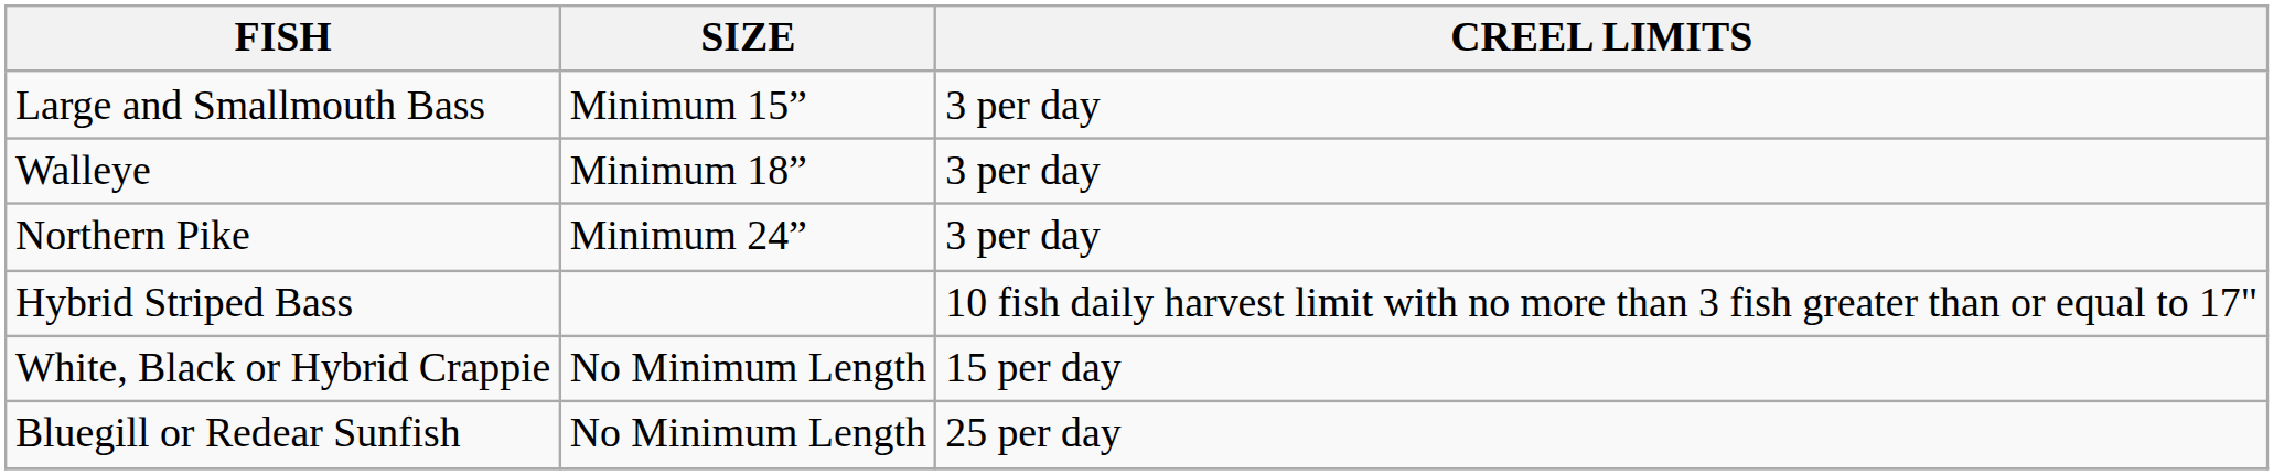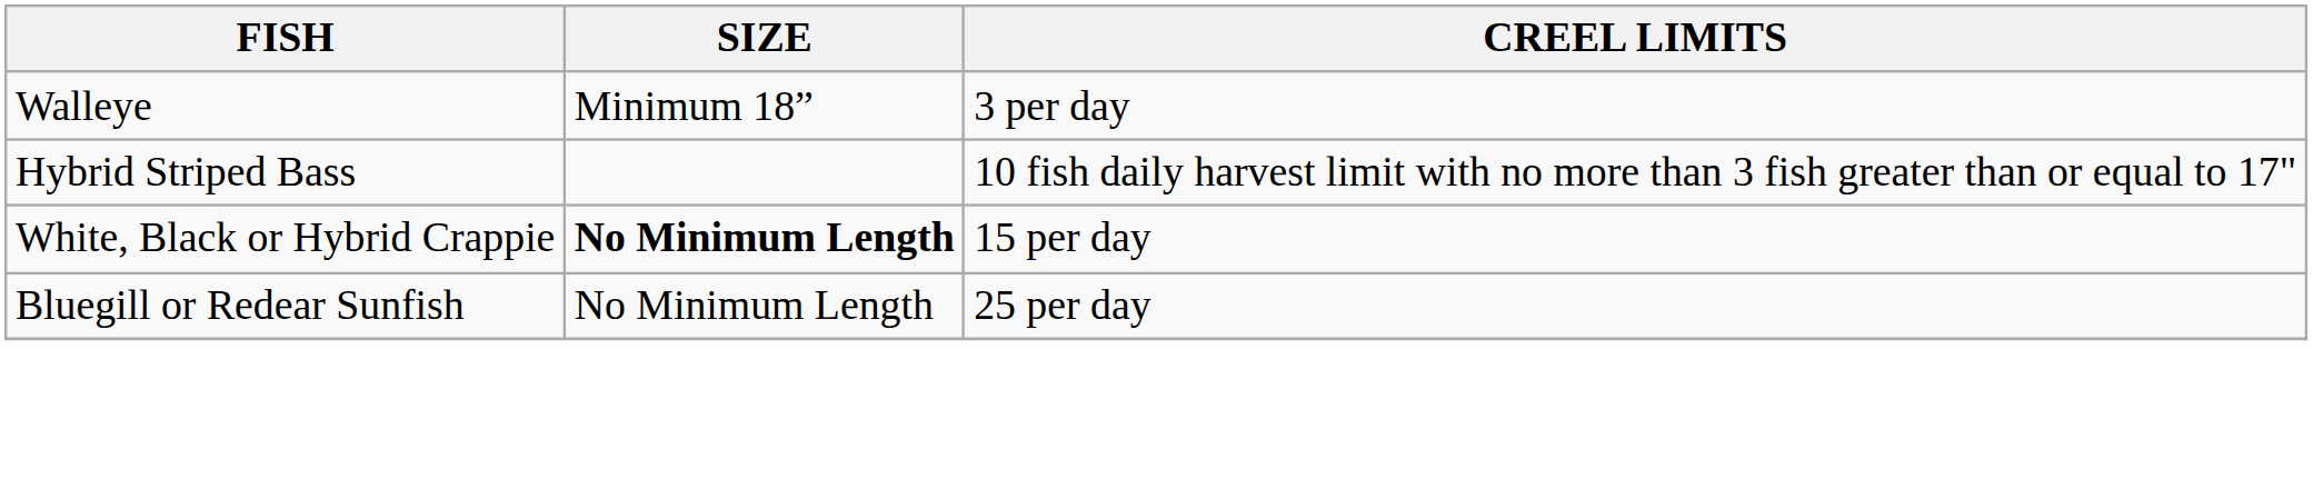- row: Large and Smallmouth Bass | Minimum 15” | 3 per day
- row: Northern Pike | Minimum 24” | 3 per day
White, Black or Hybrid Crappie | SIZE: normal -> bold
